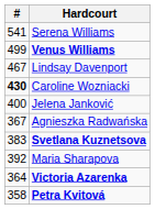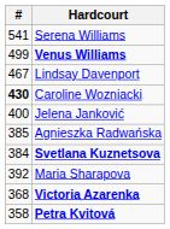Agnieszka Radwańska | #: 367 -> 385
Svetlana Kuznetsova | #: 383 -> 384
Victoria Azarenka | #: 364 -> 368
